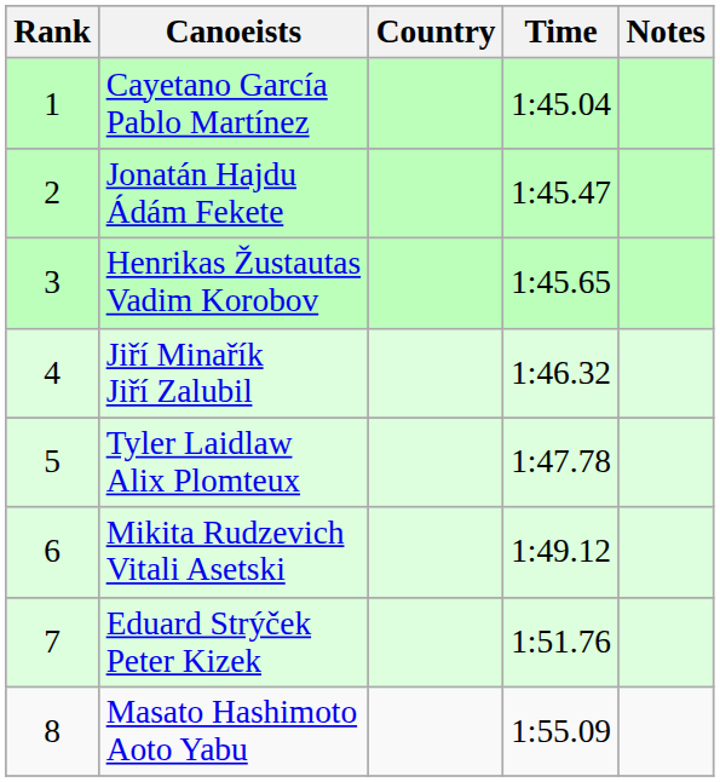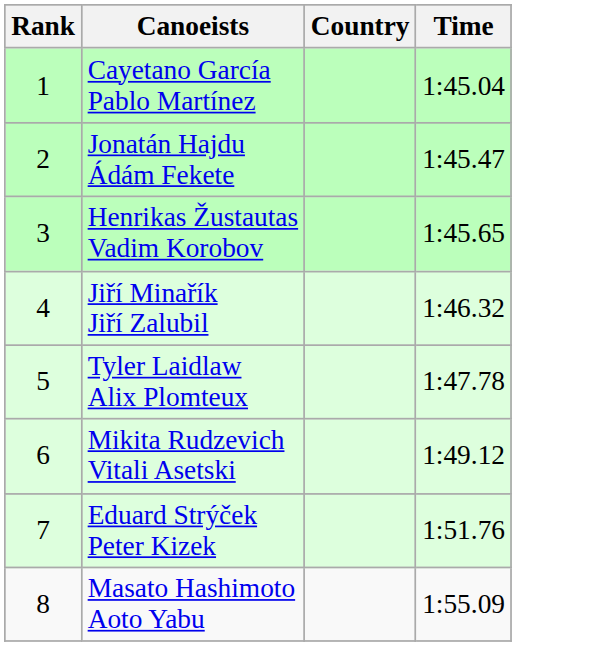- column: Notes
